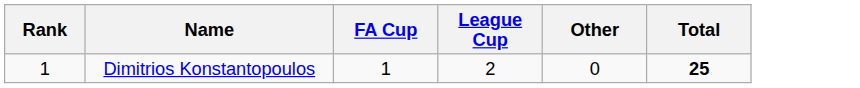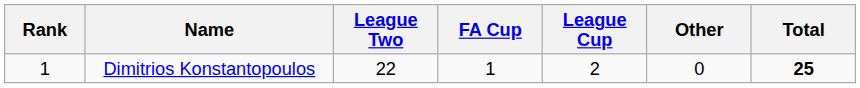+ column: League Two | 22
